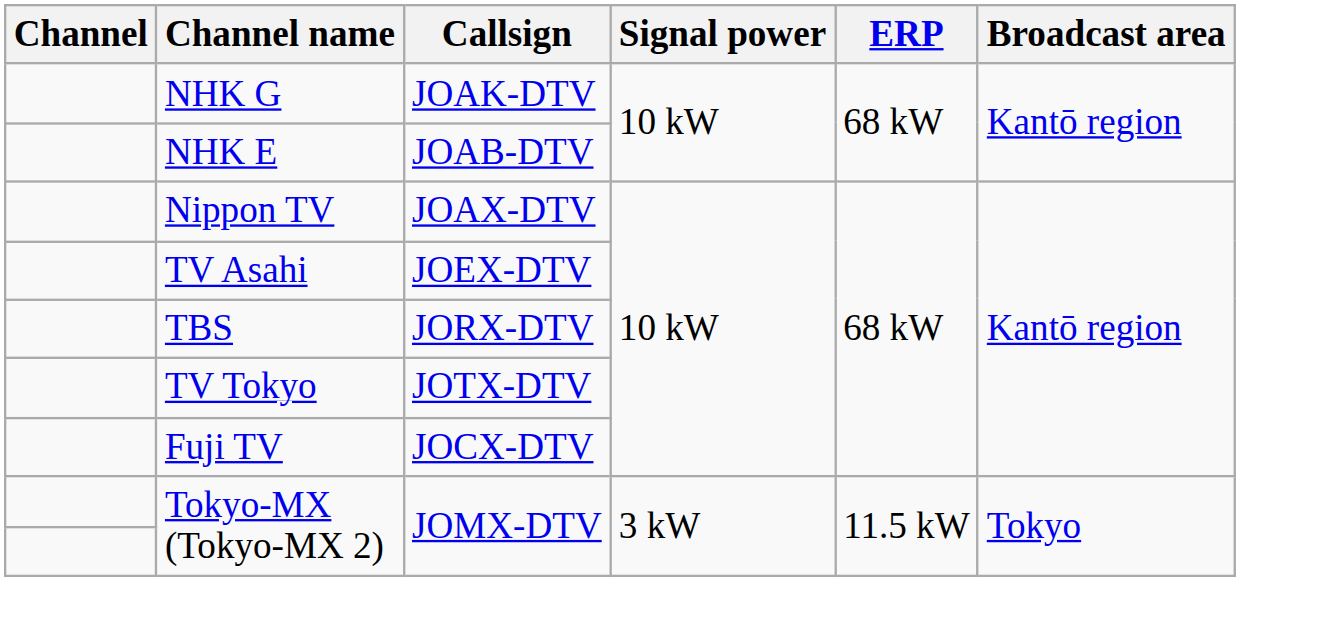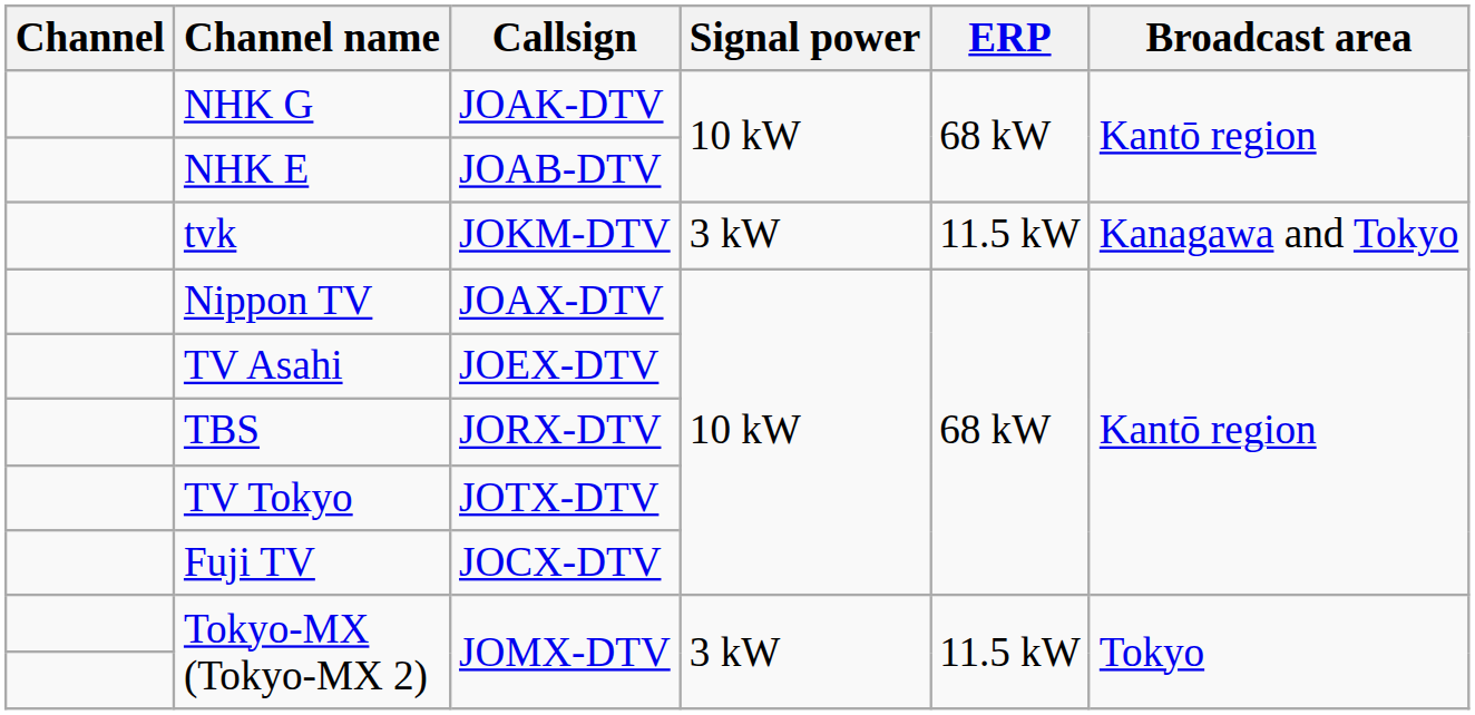+ row: tvk | JOKM-DTV | 3 kW | 11.5 kW | Kanagawa and Tokyo
